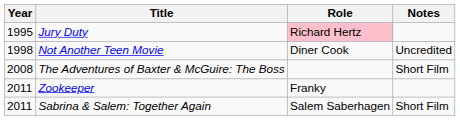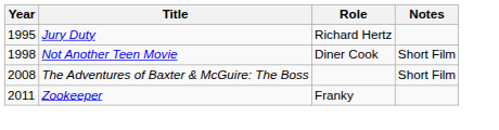Jury Duty | Role: pink background -> no background
Not Another Teen Movie | Notes: Uncredited -> Short Film
- row: 2011 | Sabrina & Salem: Together Again | Salem Saberhagen | Short Film
